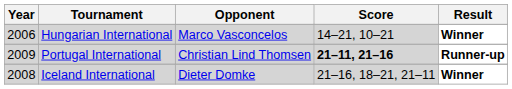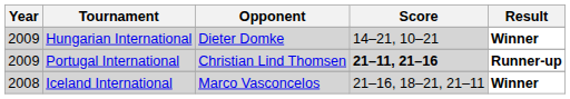Hungarian International | Year: 2006 -> 2009
Hungarian International | Opponent: Marco Vasconcelos -> Dieter Domke
Iceland International | Opponent: Dieter Domke -> Marco Vasconcelos
